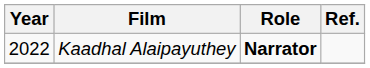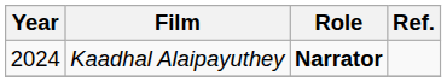Kaadhal Alaipayuthey | Year: 2022 -> 2024
